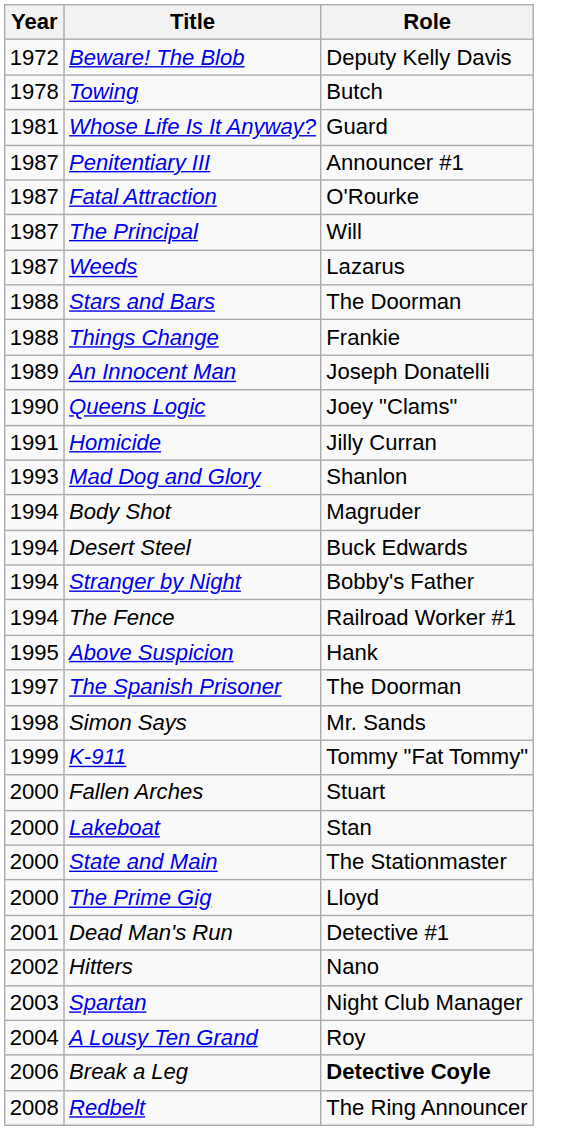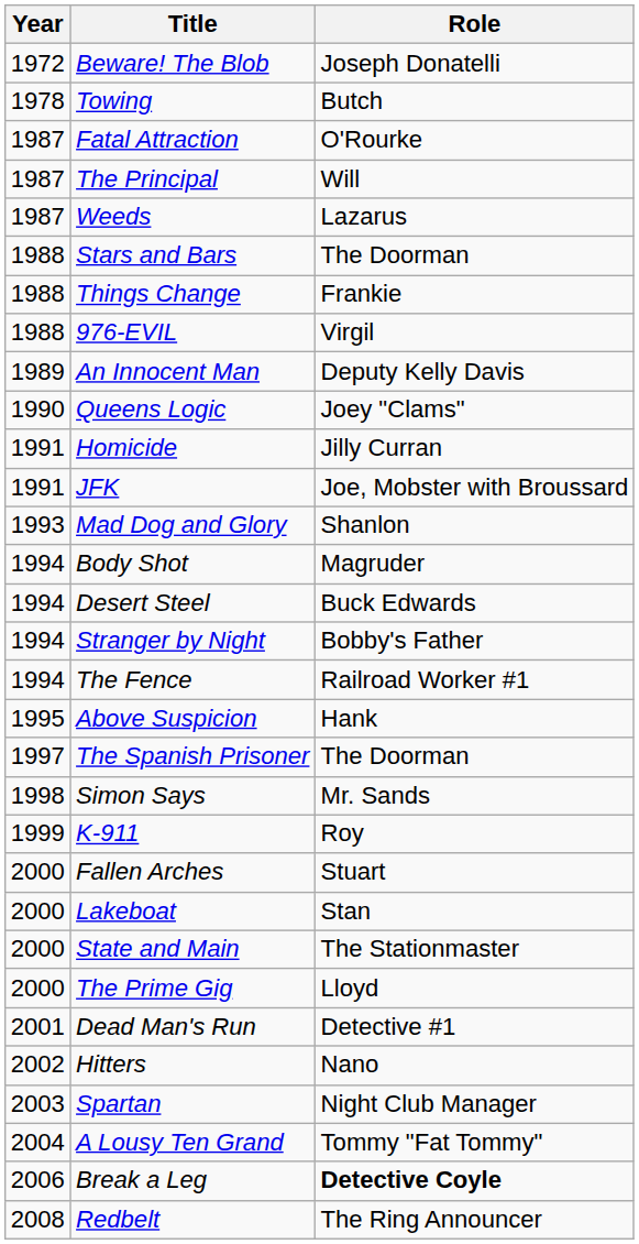Beware! The Blob | Role: Deputy Kelly Davis -> Joseph Donatelli
- row: 1981 | Whose Life Is It Anyway? | Guard
- row: 1987 | Penitentiary III | Announcer #1
+ row: 1988 | 976-EVIL | Virgil
An Innocent Man | Role: Joseph Donatelli -> Deputy Kelly Davis
+ row: 1991 | JFK | Joe, Mobster with Broussard
K-911 | Role: Tommy "Fat Tommy" -> Roy
A Lousy Ten Grand | Role: Roy -> Tommy "Fat Tommy"
